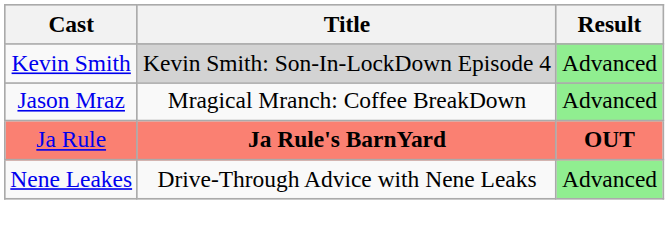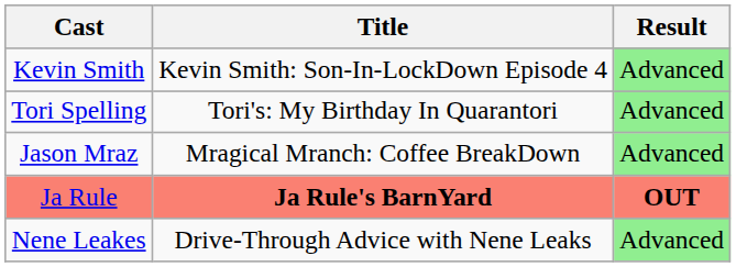Kevin Smith | Title: lightgrey background -> no background
+ row: Tori Spelling | Tori's: My Birthday In Quarantori | Advanced
